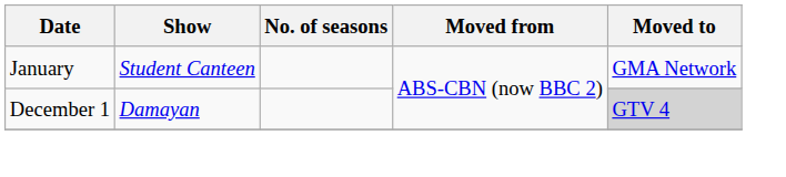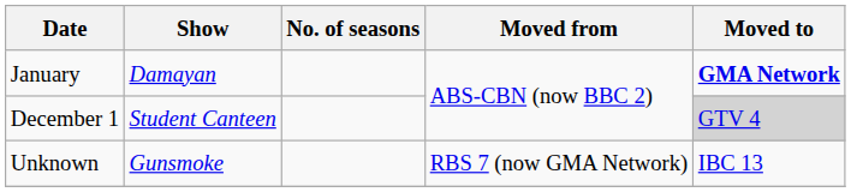January | Show: Student Canteen -> Damayan
January | Moved to: normal -> bold
December 1 | Show: Damayan -> Student Canteen
+ row: Unknown | Gunsmoke | RBS 7 (now GMA Network) | IBC 13
